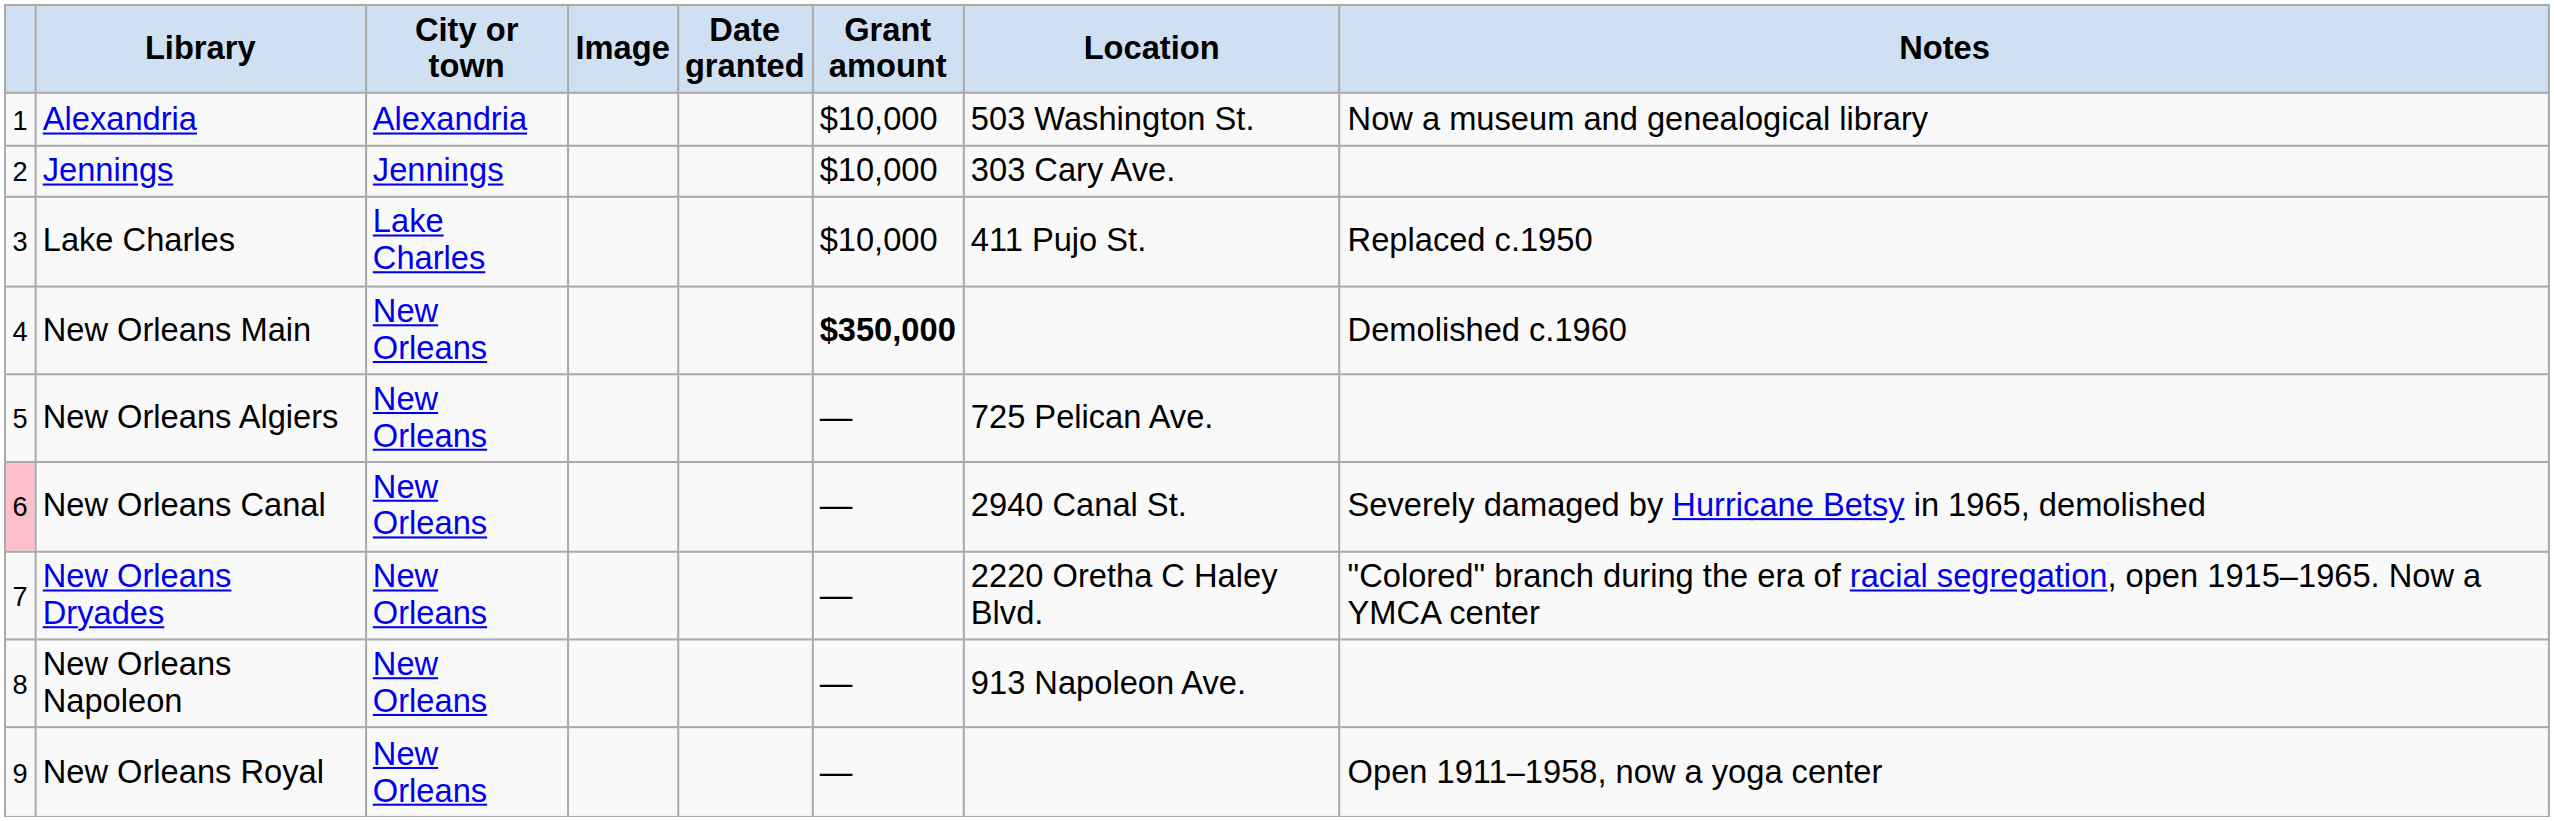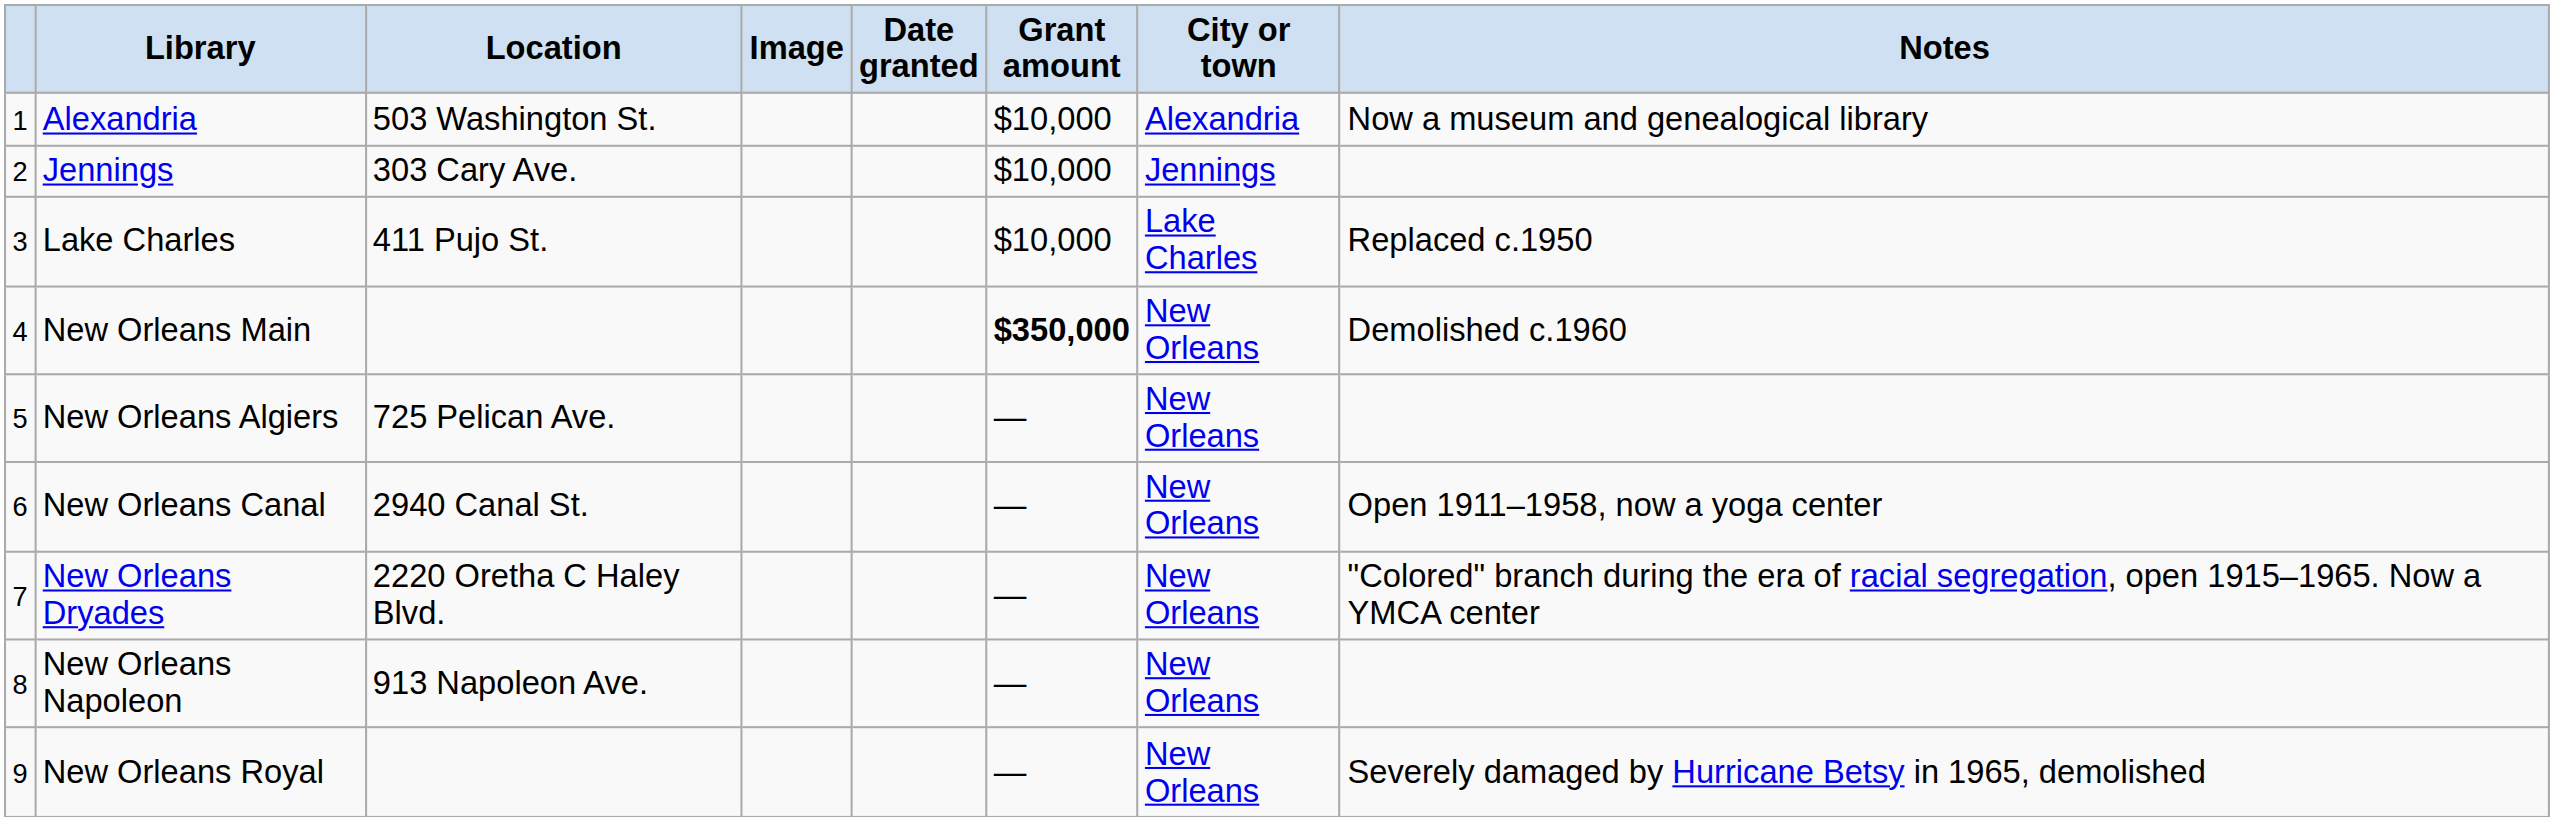columns swapped: City or town <-> Location
New Orleans Canal | column 1: pink background -> no background
New Orleans Canal | Notes: Severely damaged by Hurricane Betsy in 1965, demolished -> Open 1911–1958, now a yoga center
New Orleans Royal | Notes: Open 1911–1958, now a yoga center -> Severely damaged by Hurricane Betsy in 1965, demolished
